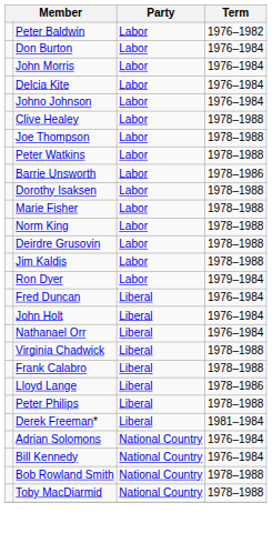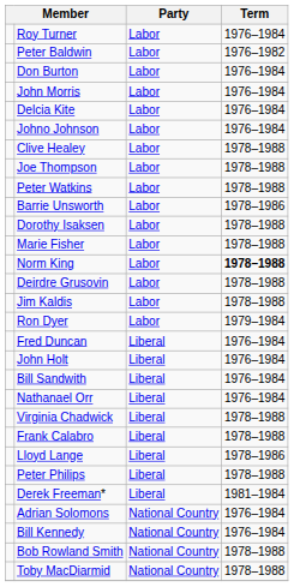+ row: Roy Turner | Labor | 1976–1984
Norm King | Term: normal -> bold
+ row: Bill Sandwith | Liberal | 1976–1984
